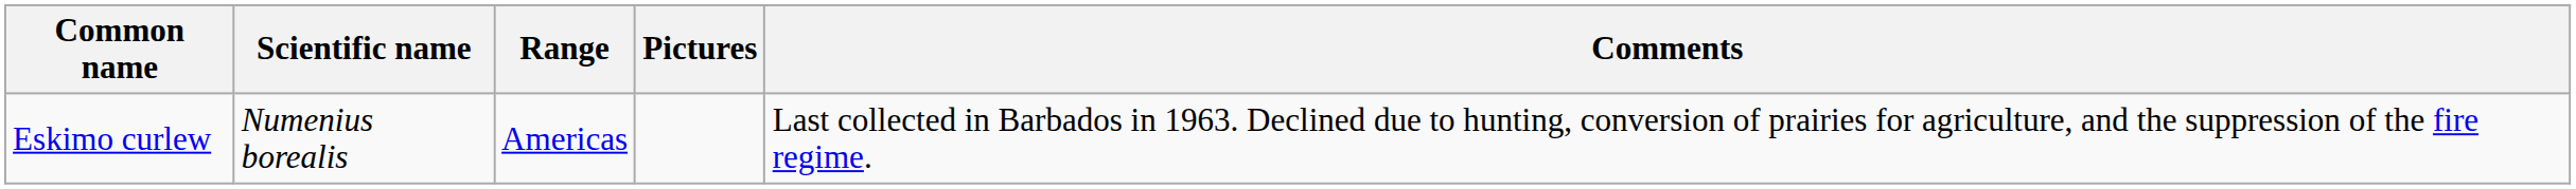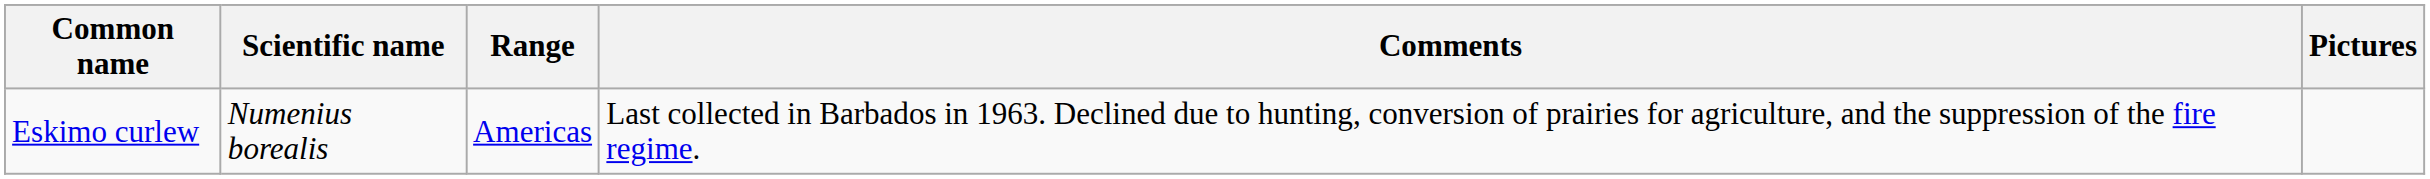columns swapped: Comments <-> Pictures
